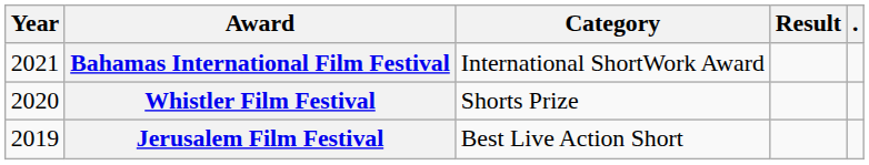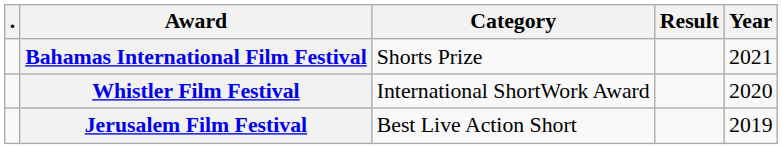columns swapped: Year <-> .
Bahamas International Film Festival | Category: International ShortWork Award -> Shorts Prize
Whistler Film Festival | Category: Shorts Prize -> International ShortWork Award
